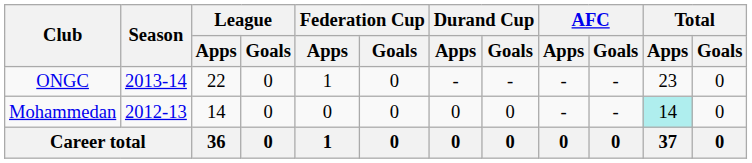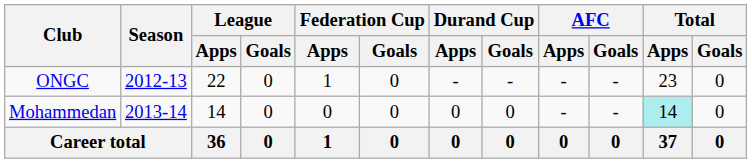ONGC | Season: 2013-14 -> 2012-13
Mohammedan | Season: 2012-13 -> 2013-14
